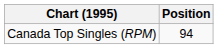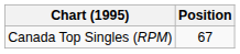Canada Top Singles (RPM) | Position: 94 -> 67
